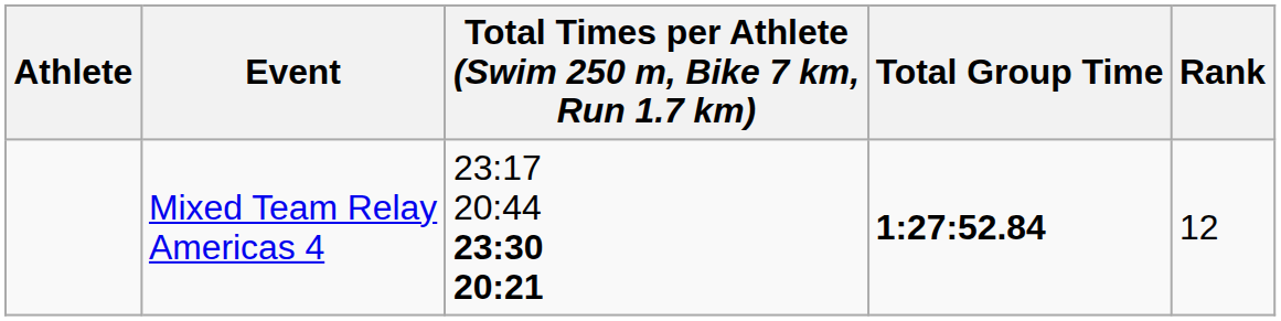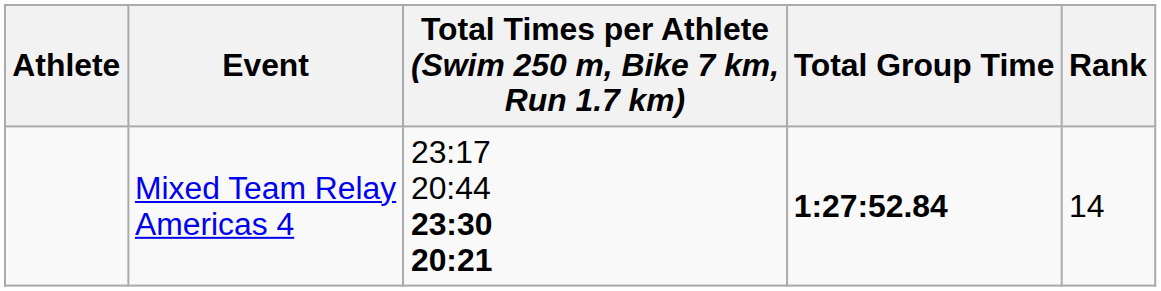Mixed Team Relay Americas 4 | Rank: 12 -> 14
